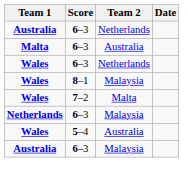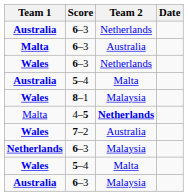+ row: Australia | 5–4 | Malta
+ row: Malta | 4–5 | Netherlands
7–2 | Team 2: Malta -> Australia
Wales / 5–4 | Team 2: Australia -> Malta
